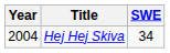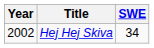Hej Hej Skiva | Year: 2004 -> 2002
